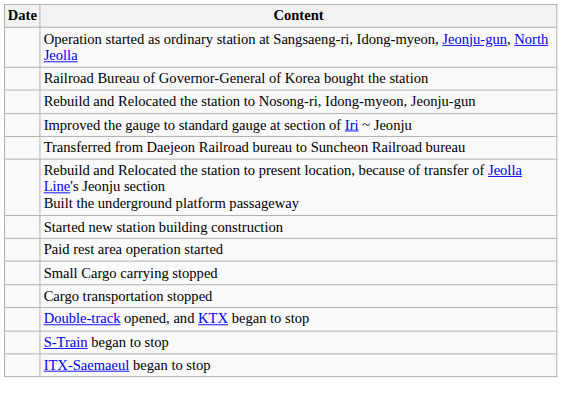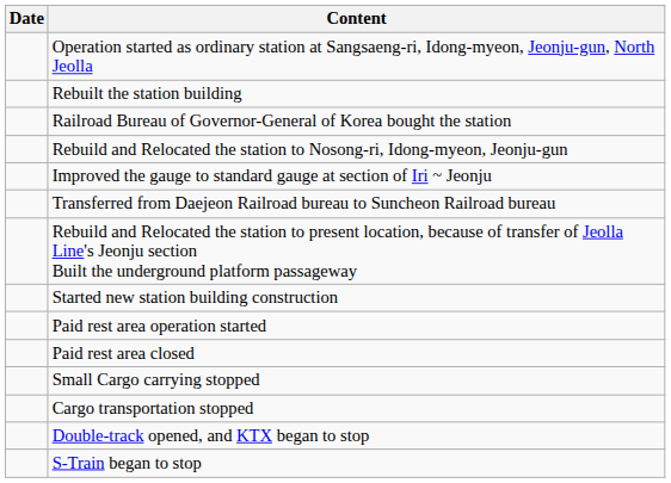+ row: Rebuilt the station building
+ row: Paid rest area closed
- row: ITX-Saemaeul began to stop
